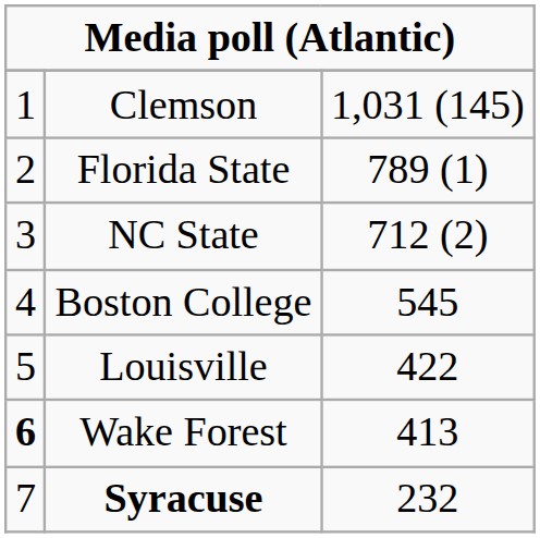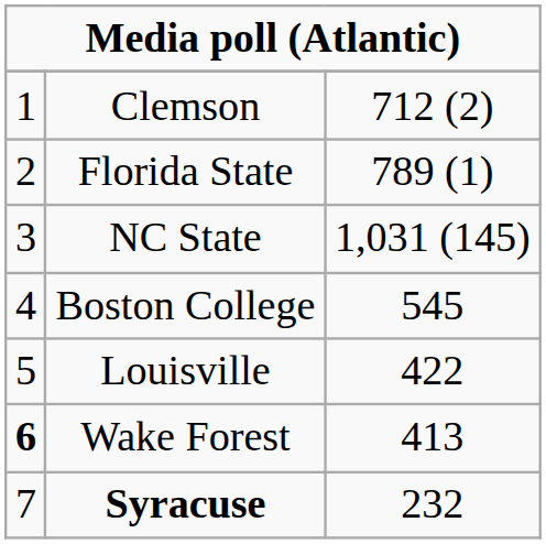Clemson | column 3: 1,031 (145) -> 712 (2)
NC State | column 3: 712 (2) -> 1,031 (145)
